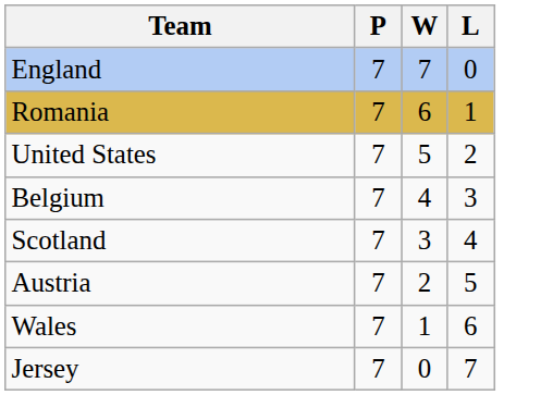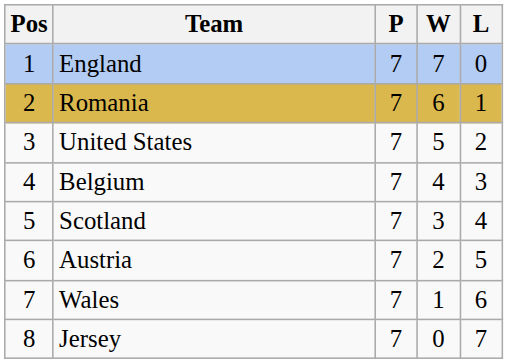+ column: Pos | 1 | 2 | 3 | 4 | 5 | 6 | 7 | 8
